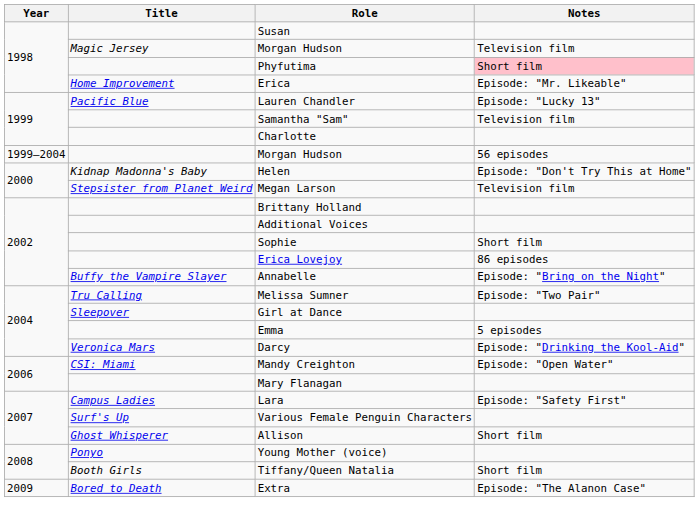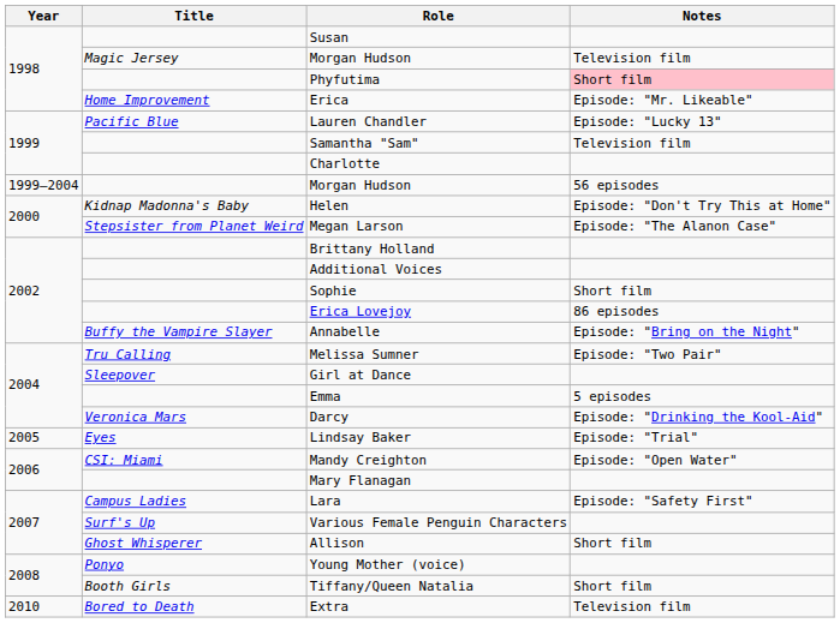Megan Larson | Notes: Television film -> Episode: "The Alanon Case"
+ row: 2005 | Eyes | Lindsay Baker | Episode: "Trial"
Extra | Year: 2009 -> 2010
Extra | Notes: Episode: "The Alanon Case" -> Television film
